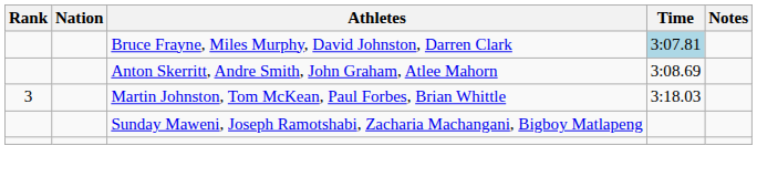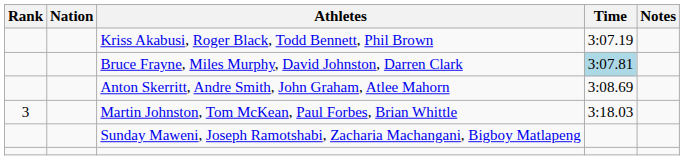+ row: Kriss Akabusi, Roger Black, Todd Bennett, Phil Brown | 3:07.19
